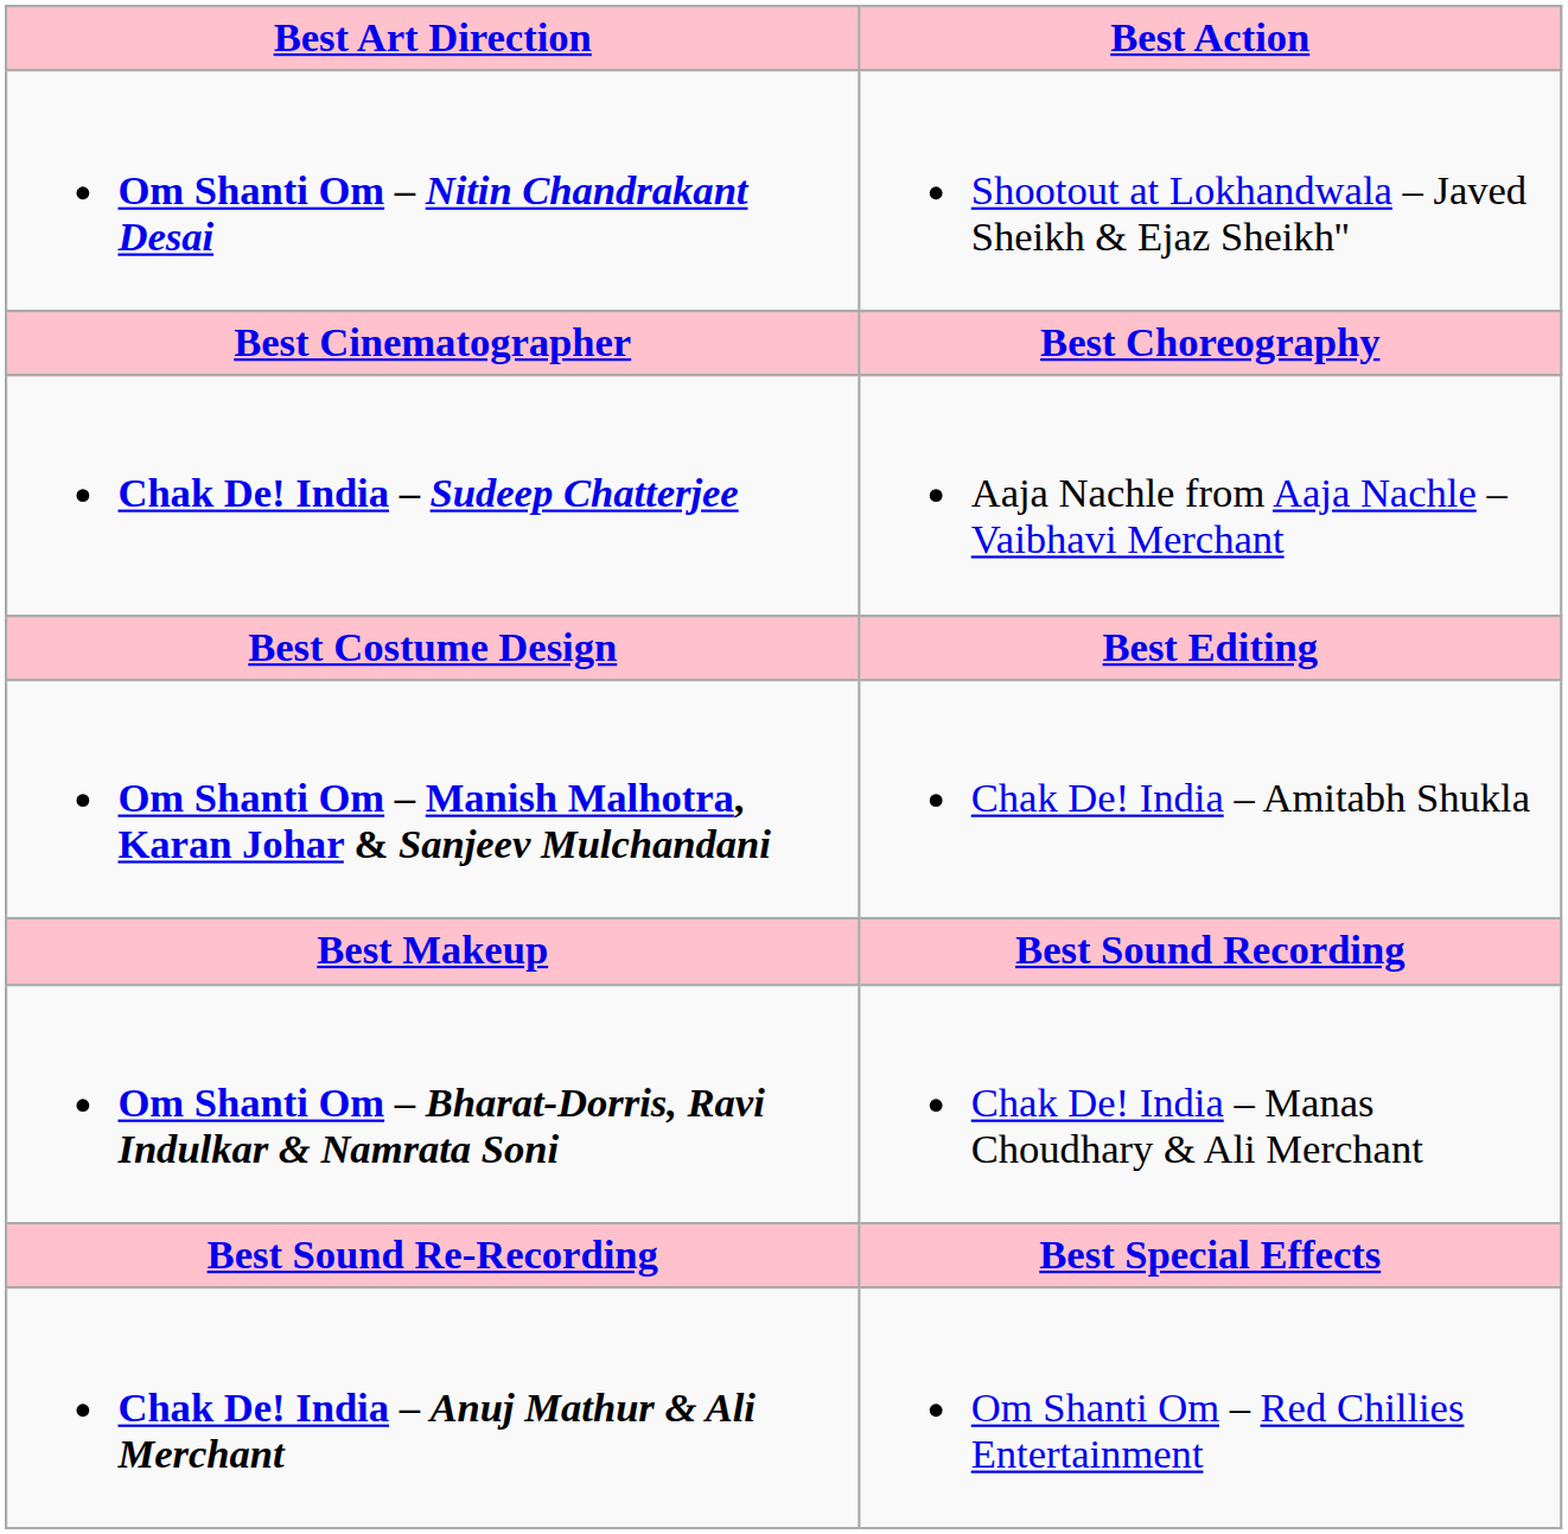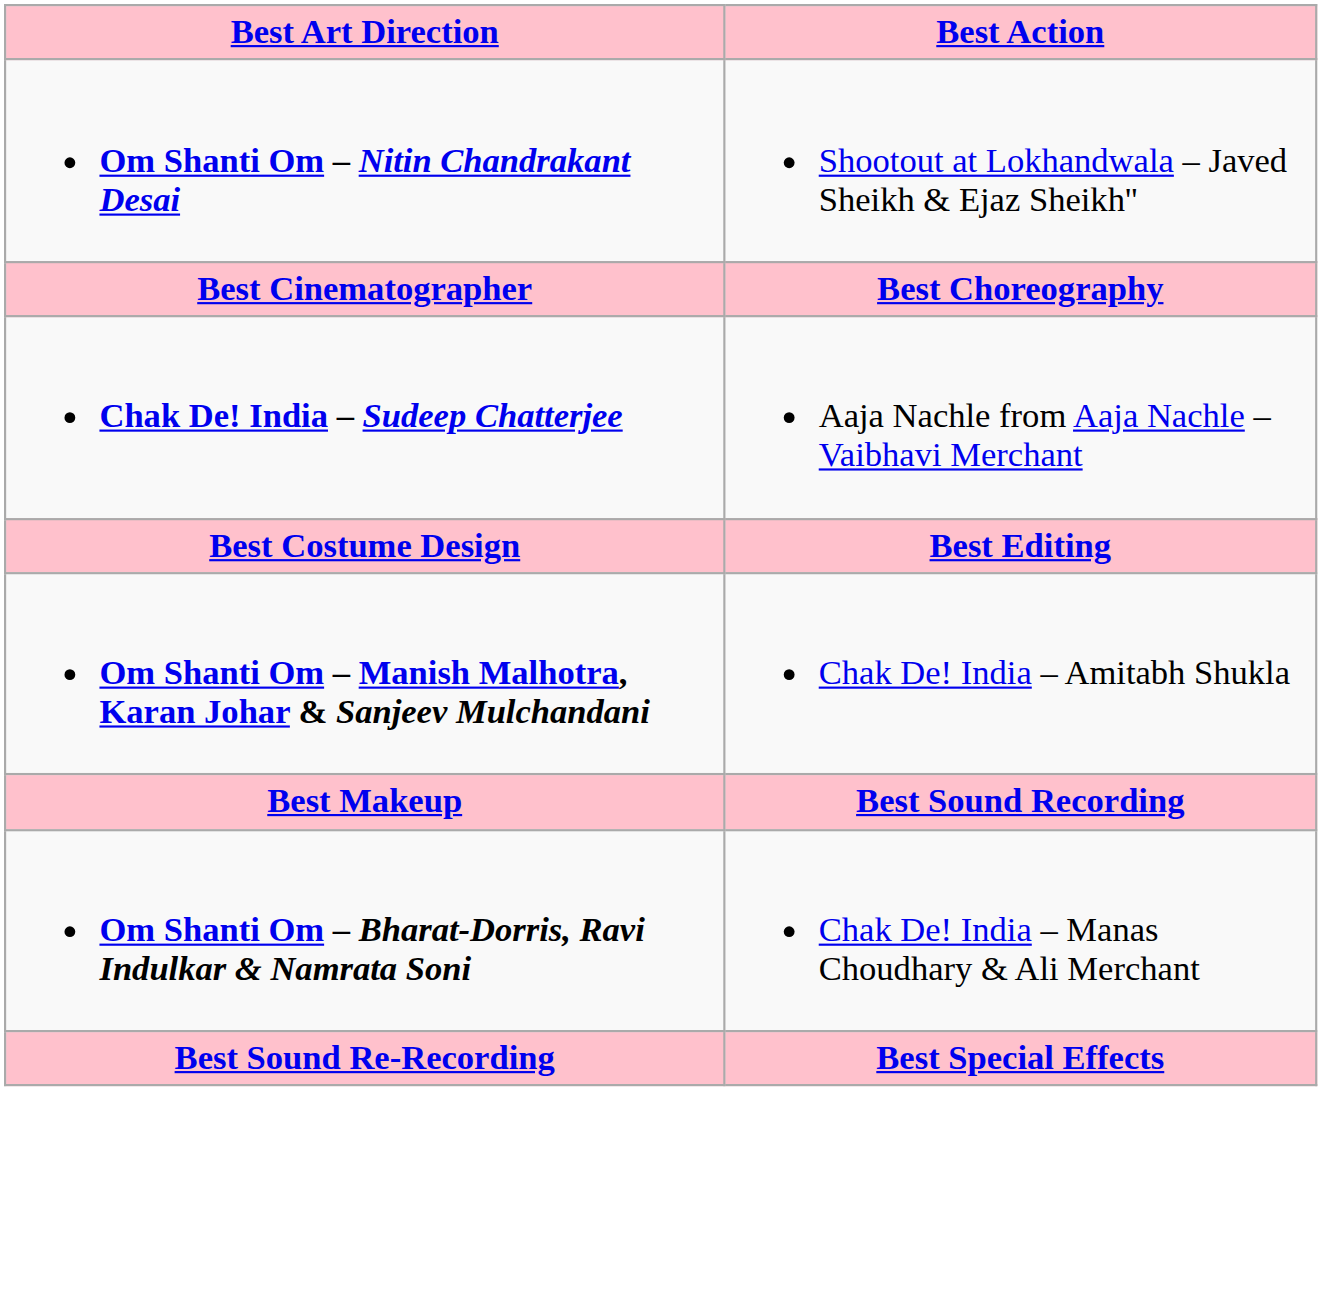- row: Chak De! India – Anuj Mathur & Ali Merchant | Om Shanti Om – Red Chillies Entertainment
